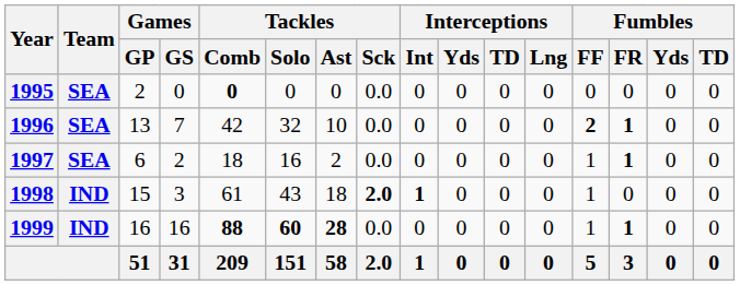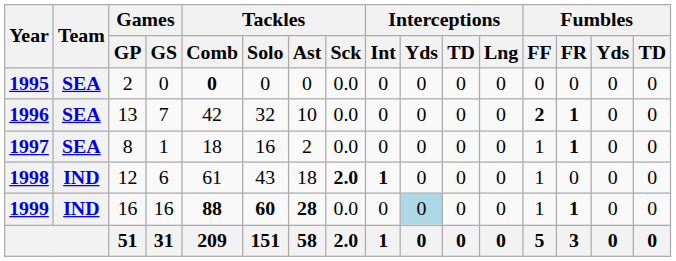1997 | Games / GP: 6 -> 8
1997 | Games / GS: 2 -> 1
1998 | Games / GP: 15 -> 12
1998 | Games / GS: 3 -> 6
1999 | Interceptions / Yds: no background -> lightblue background
